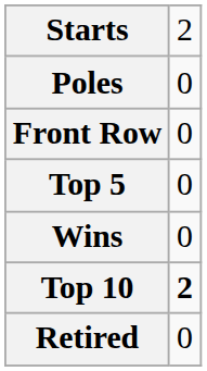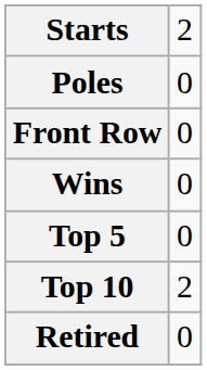rows swapped: Wins <-> Top 5
Top 10 | column 2: bold -> normal
